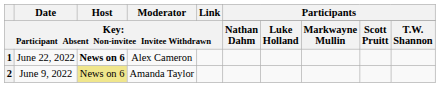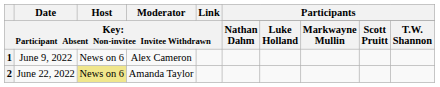1 | column 2: June 22, 2022 -> June 9, 2022
1 | column 3: bold -> normal
2 | column 2: June 9, 2022 -> June 22, 2022
